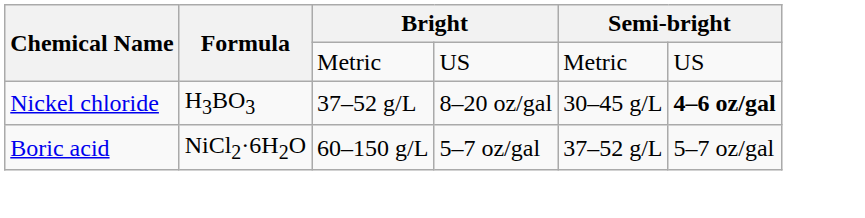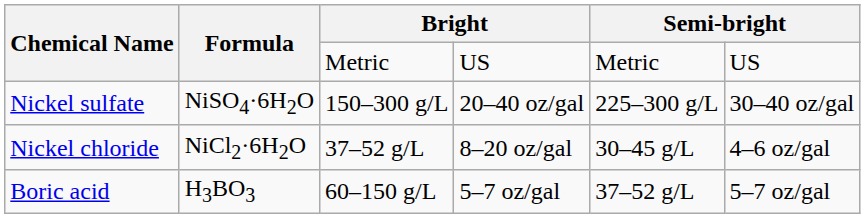+ row: Nickel sulfate | NiSO4·6H2O | 150–300 g/L | 20–40 oz/gal | 225–300 g/L | 30–40 oz/gal
Nickel chloride | Formula: H3BO3 -> NiCl2·6H2O
Nickel chloride | column 6: bold -> normal
Boric acid | Formula: NiCl2·6H2O -> H3BO3
